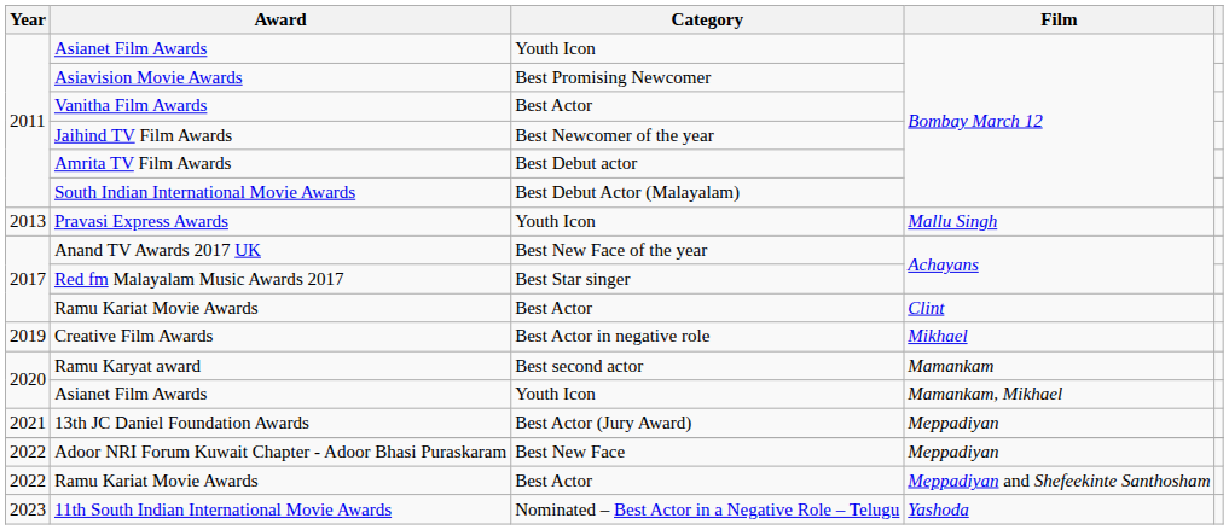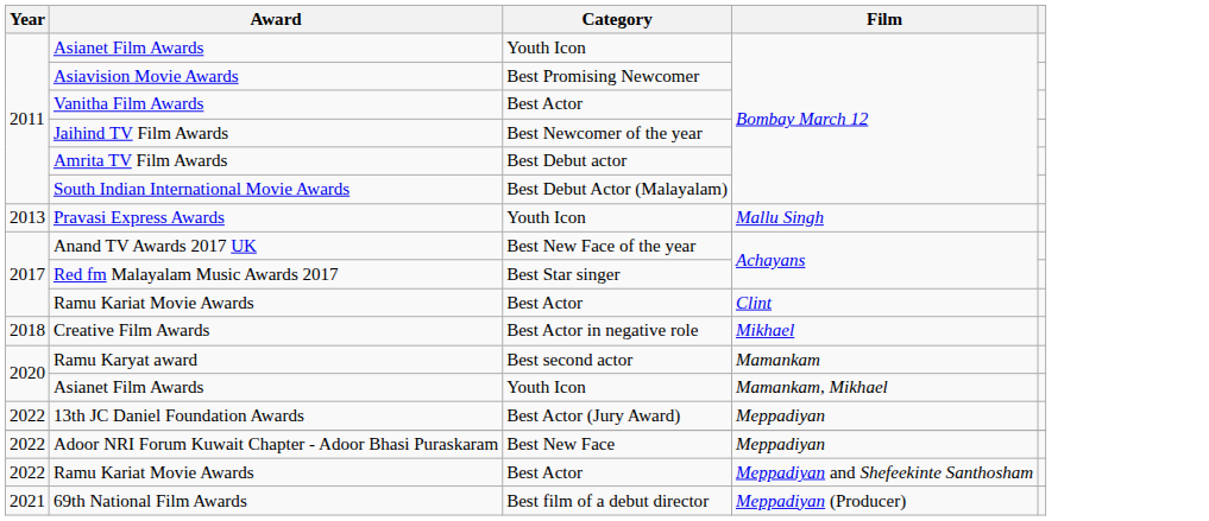Creative Film Awards | Year: 2019 -> 2018
13th JC Daniel Foundation Awards | Year: 2021 -> 2022
+ row: 2021 | 69th National Film Awards | Best film of a debut director | Meppadiyan (Producer)
- row: 2023 | 11th South Indian International Movie Awards | Nominated – Best Actor in a Negative Role – Telugu | Yashoda
